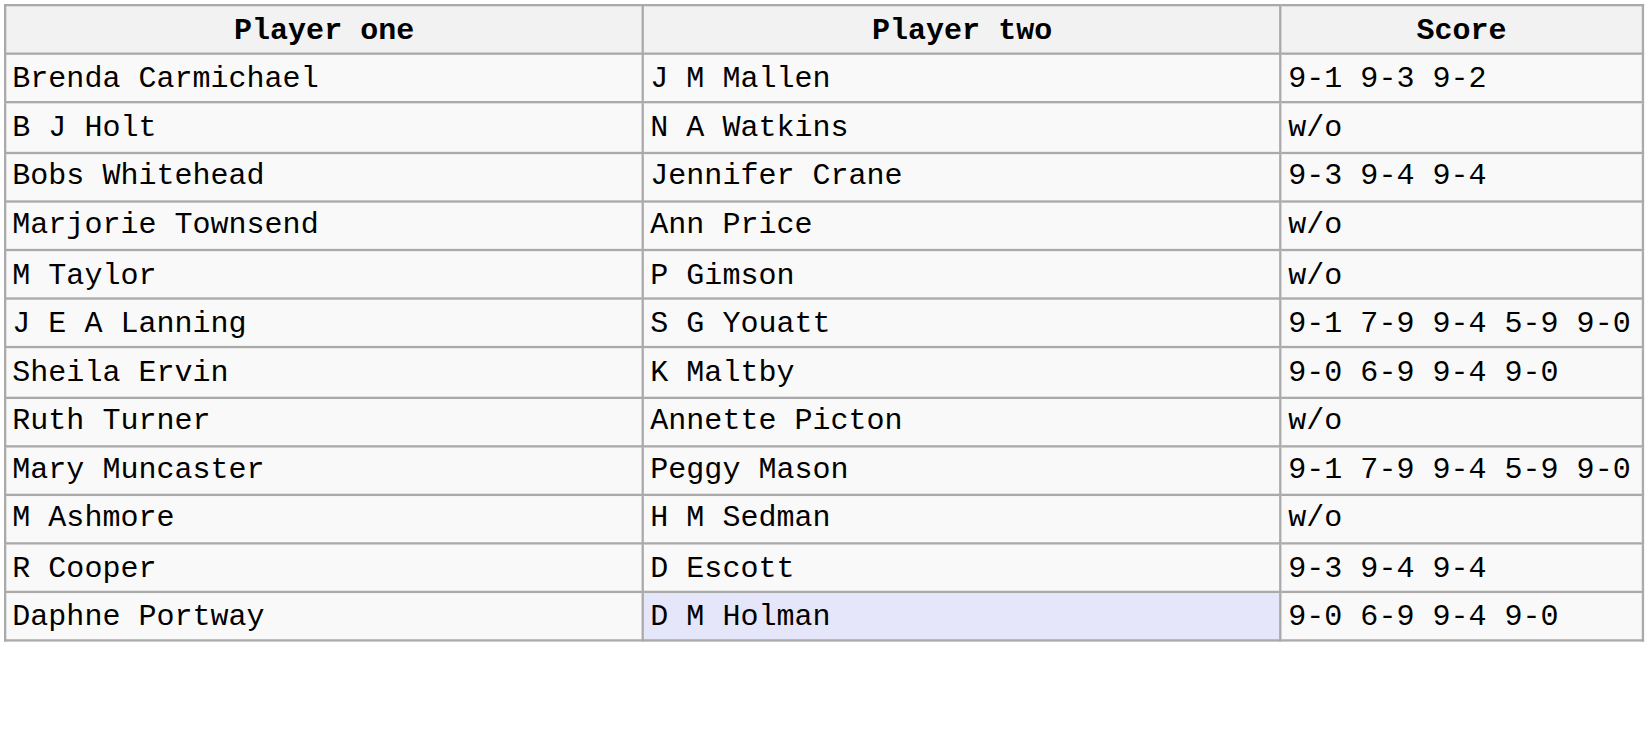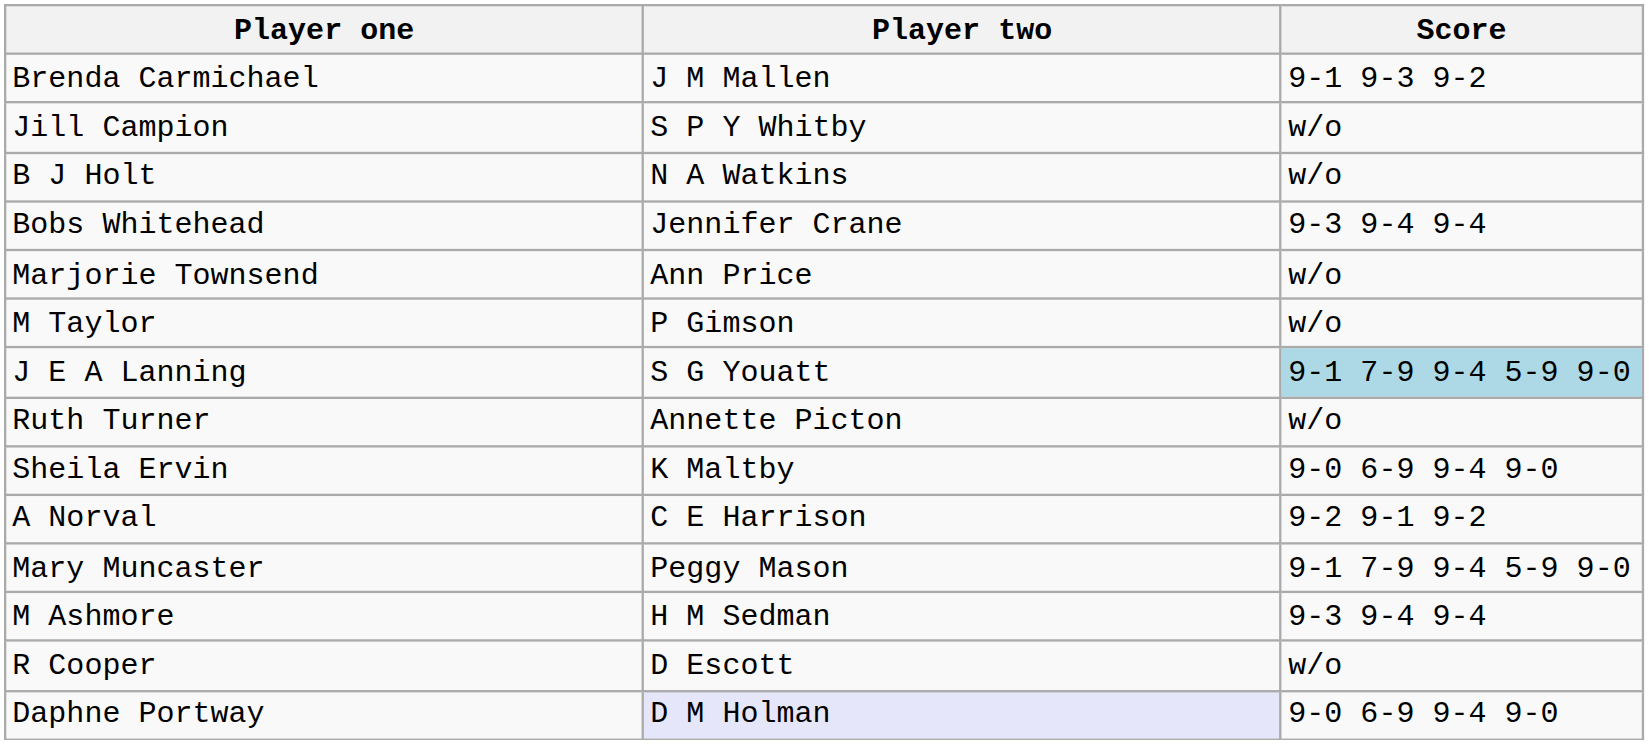+ row: Jill Campion | S P Y Whitby | w/o
J E A Lanning | Score: no background -> lightblue background
rows swapped: Ruth Turner <-> Sheila Ervin
+ row: A Norval | C E Harrison | 9-2 9-1 9-2
M Ashmore | Score: w/o -> 9-3 9-4 9-4
R Cooper | Score: 9-3 9-4 9-4 -> w/o
